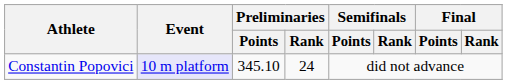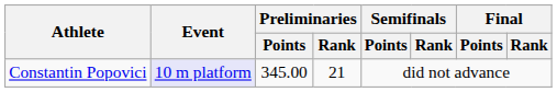Constantin Popovici | Preliminaries / Points: 345.10 -> 345.00
Constantin Popovici | Preliminaries / Rank: 24 -> 21
